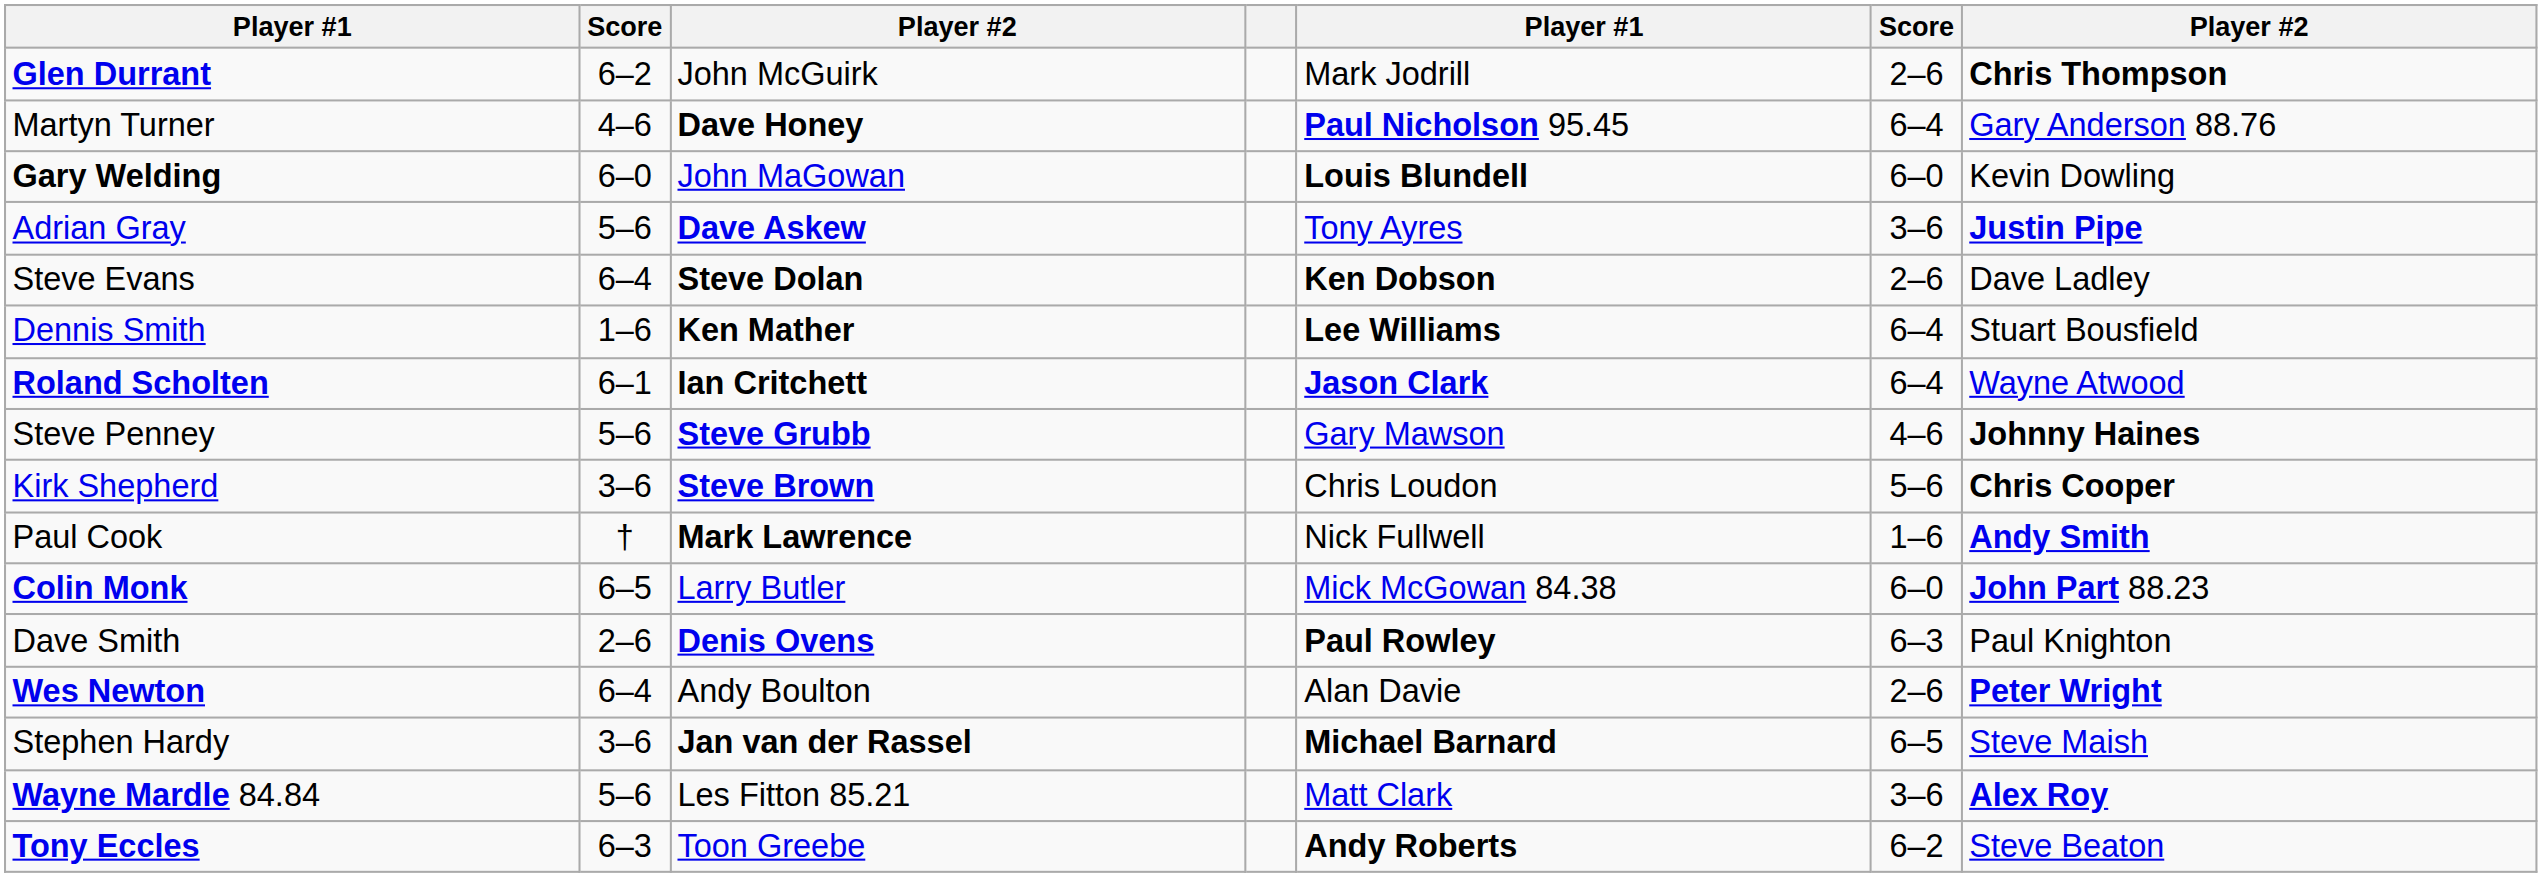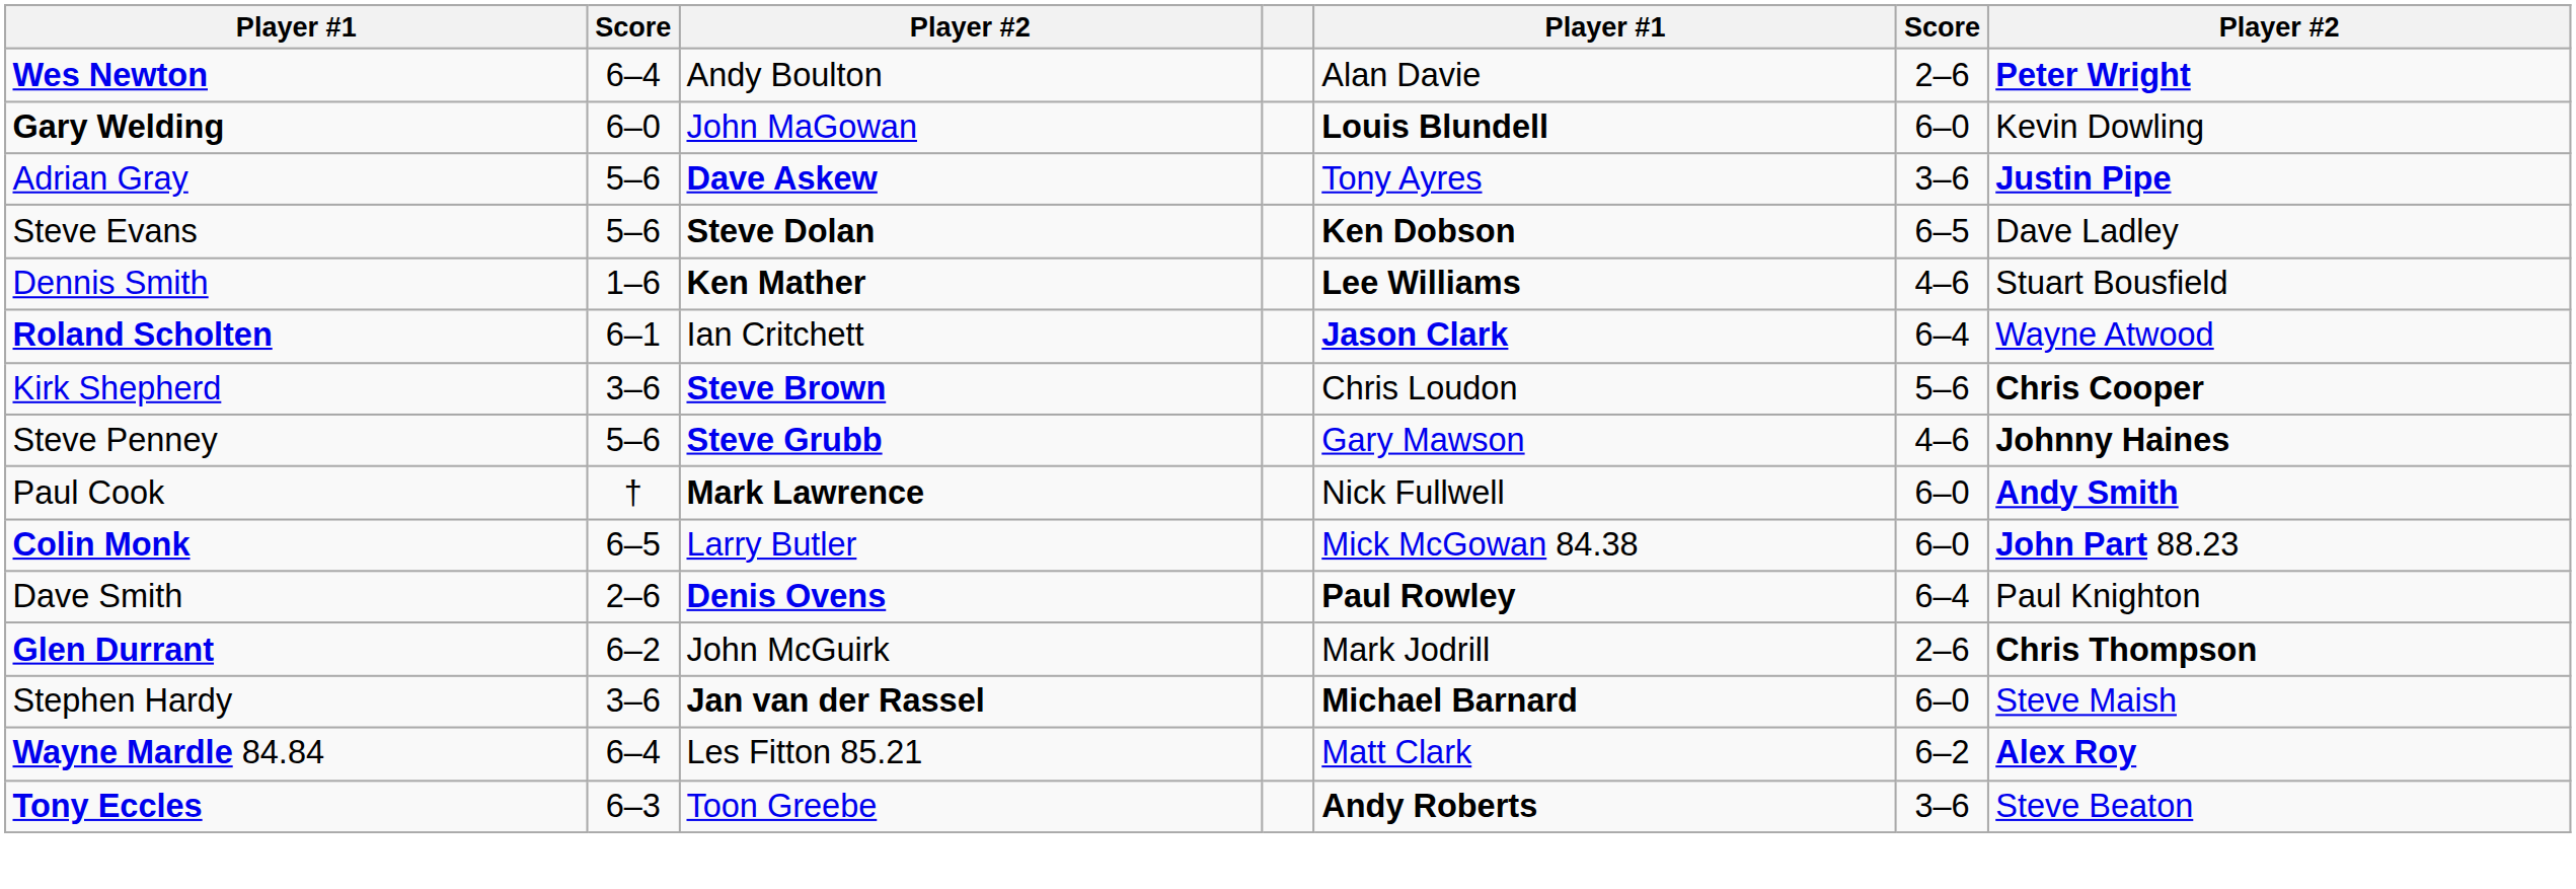rows swapped: Glen Durrant <-> Wes Newton
- row: Martyn Turner | 4–6 | Dave Honey | Paul Nicholson 95.45 | 6–4 | Gary Anderson 88.76
Steve Evans | column 2: 6–4 -> 5–6
Steve Evans | column 6: 2–6 -> 6–5
Dennis Smith | column 6: 6–4 -> 4–6
Roland Scholten | column 3: bold -> normal
rows swapped: Kirk Shepherd <-> Steve Penney
Paul Cook | column 6: 1–6 -> 6–0
Dave Smith | column 6: 6–3 -> 6–4
Stephen Hardy | column 6: 6–5 -> 6–0
Wayne Mardle 84.84 | column 2: 5–6 -> 6–4
Wayne Mardle 84.84 | column 6: 3–6 -> 6–2
Tony Eccles | column 6: 6–2 -> 3–6
